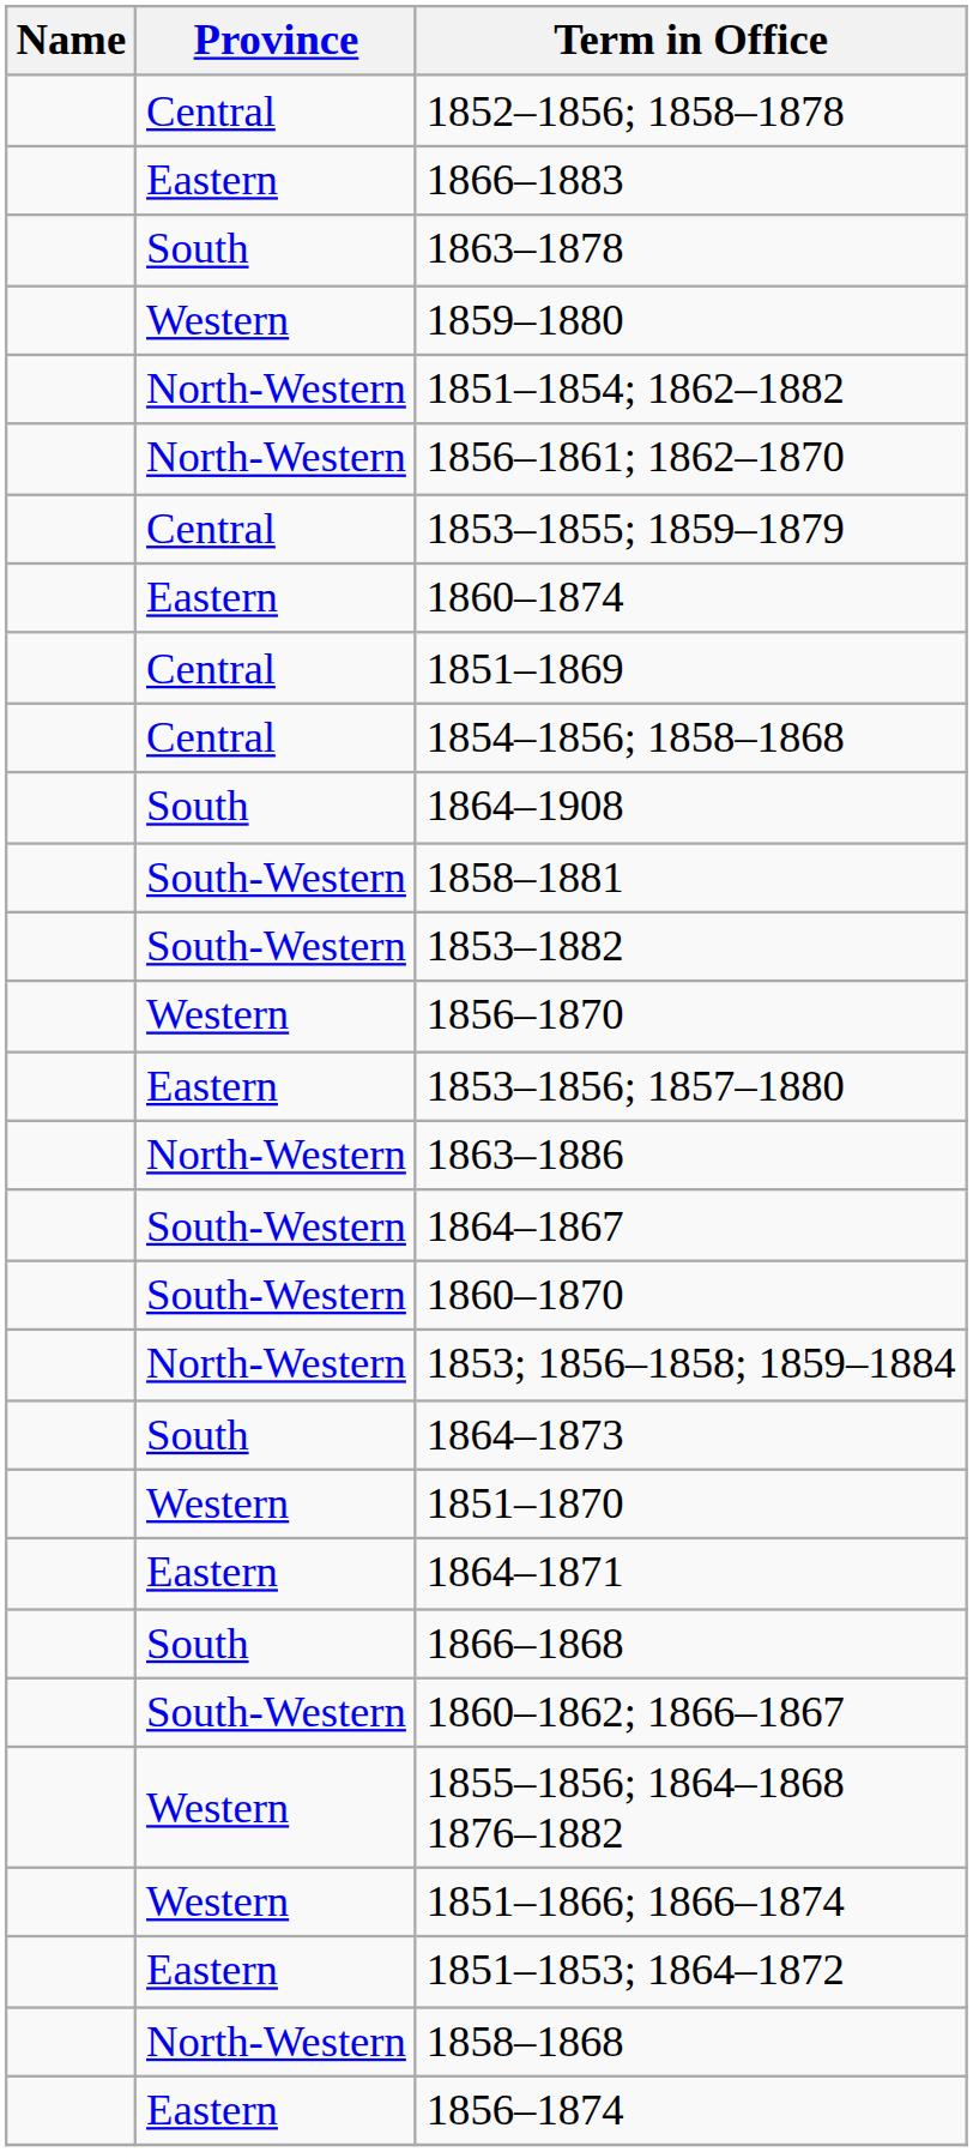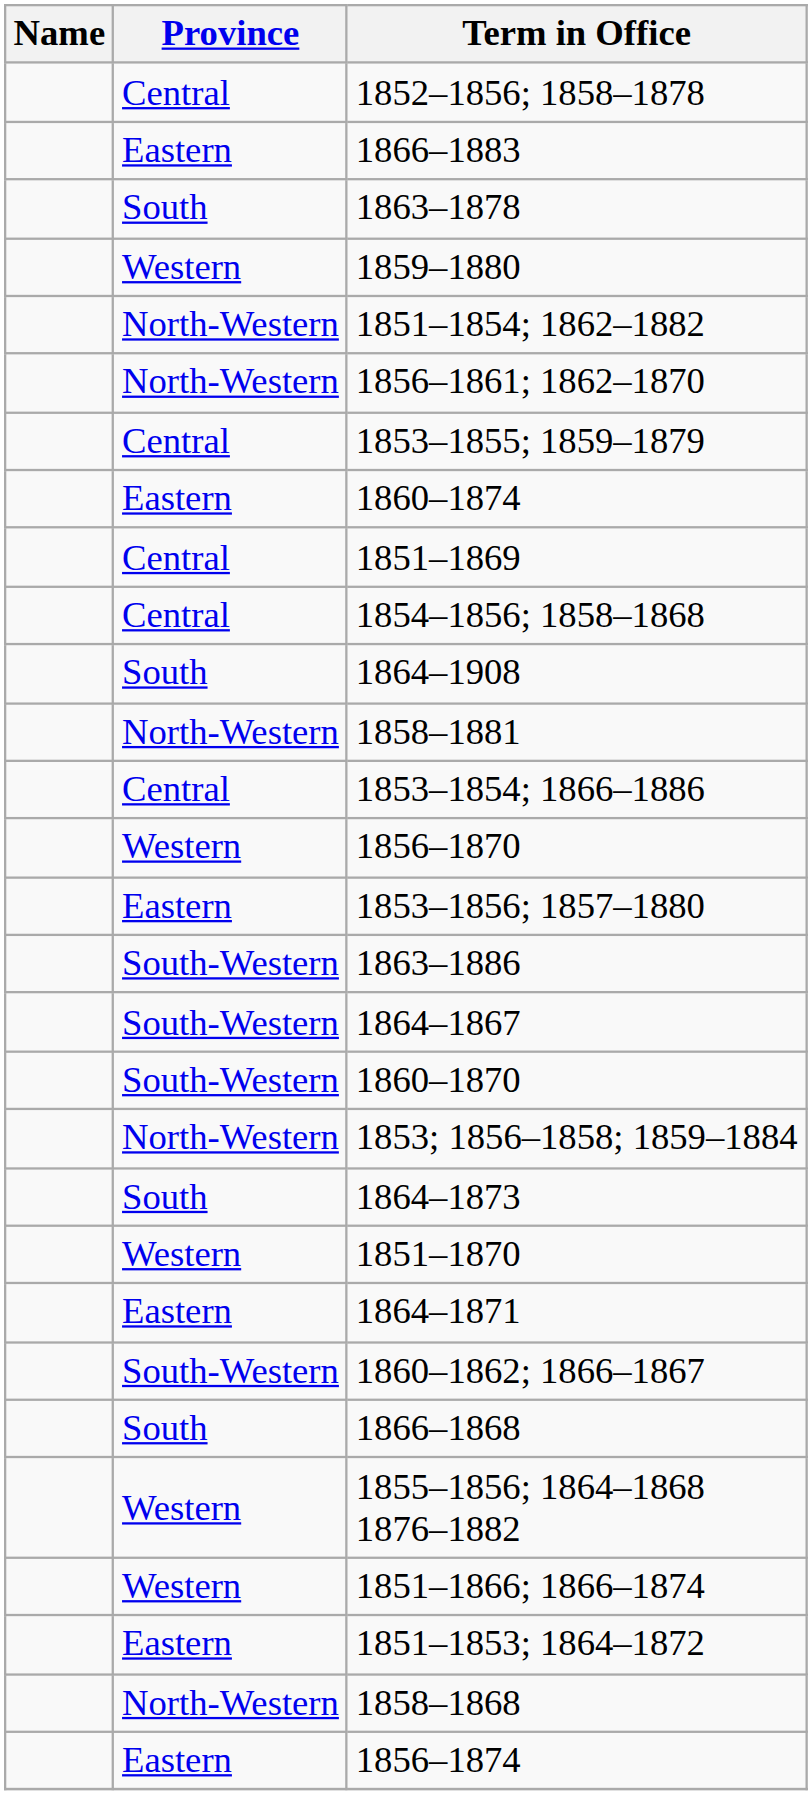1858–1881 | Province: South-Western -> North-Western
+ row: Central | 1853–1854; 1866–1886
- row: South-Western | 1853–1882
1863–1886 | Province: North-Western -> South-Western
rows swapped: 1860–1862; 1866–1867 <-> 1866–1868
